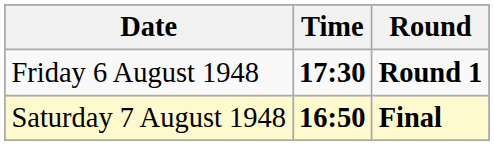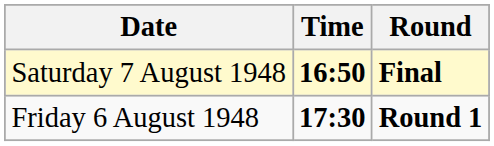rows swapped: Friday 6 August 1948 <-> Saturday 7 August 1948
